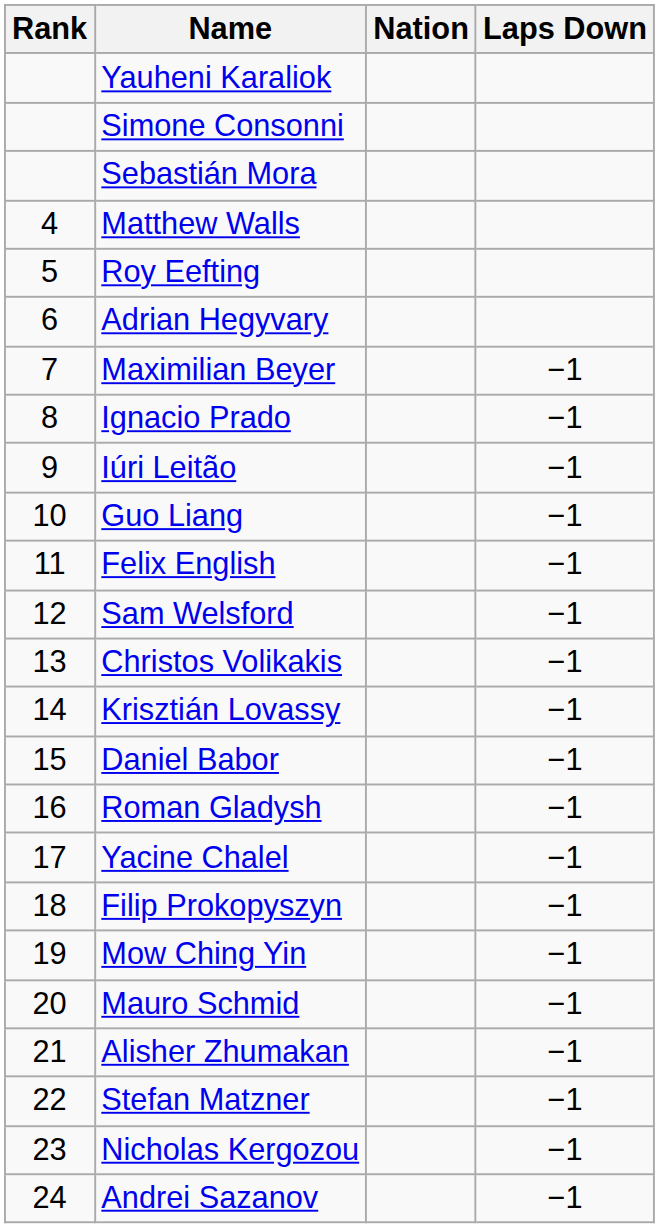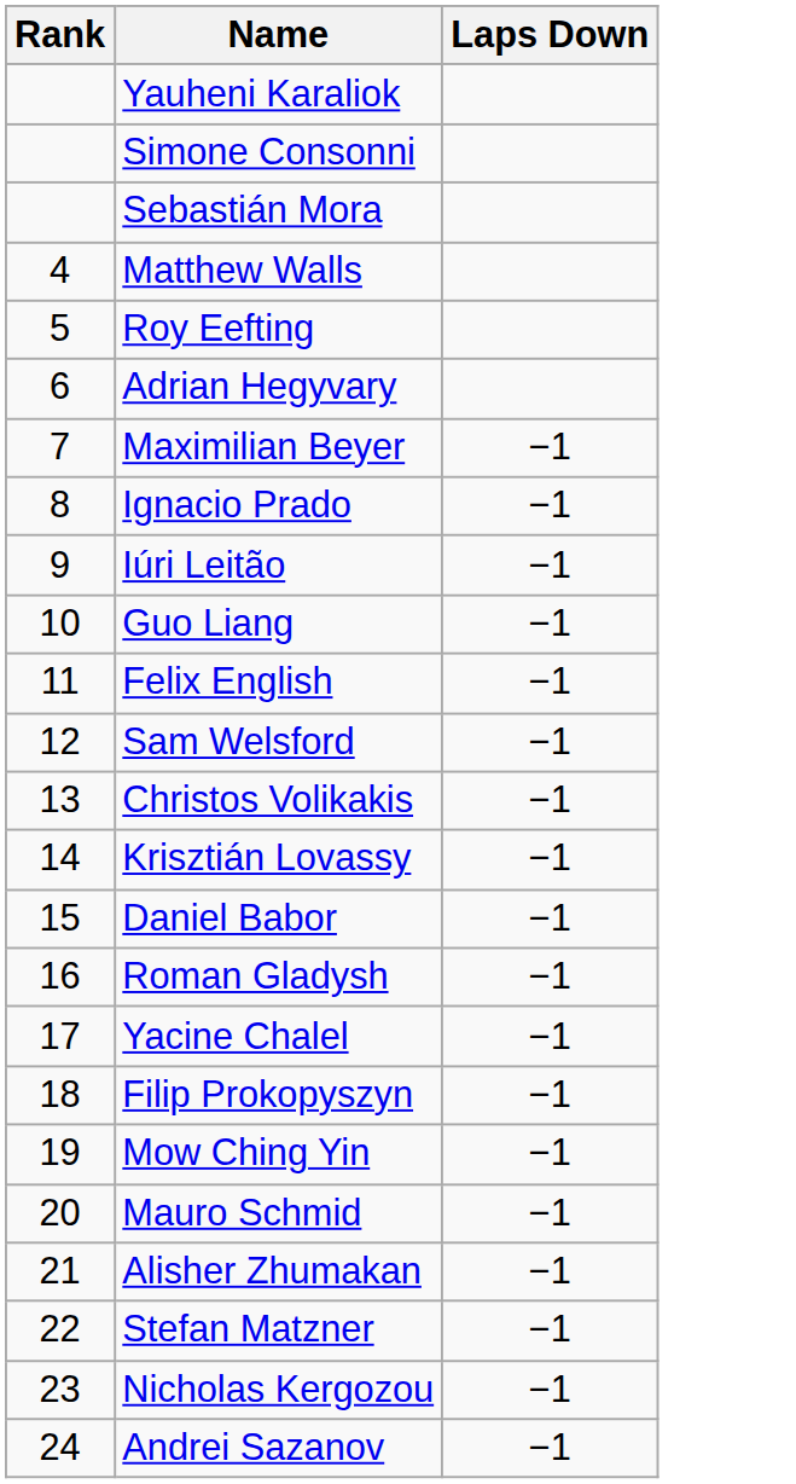- column: Nation
